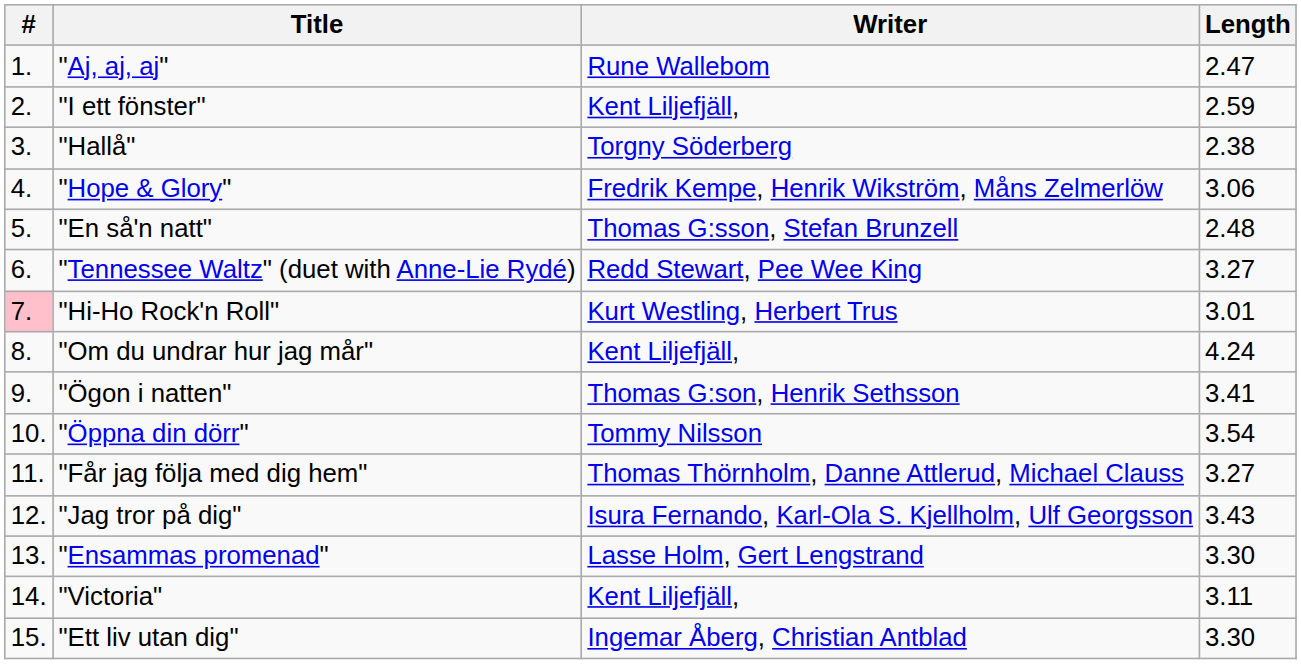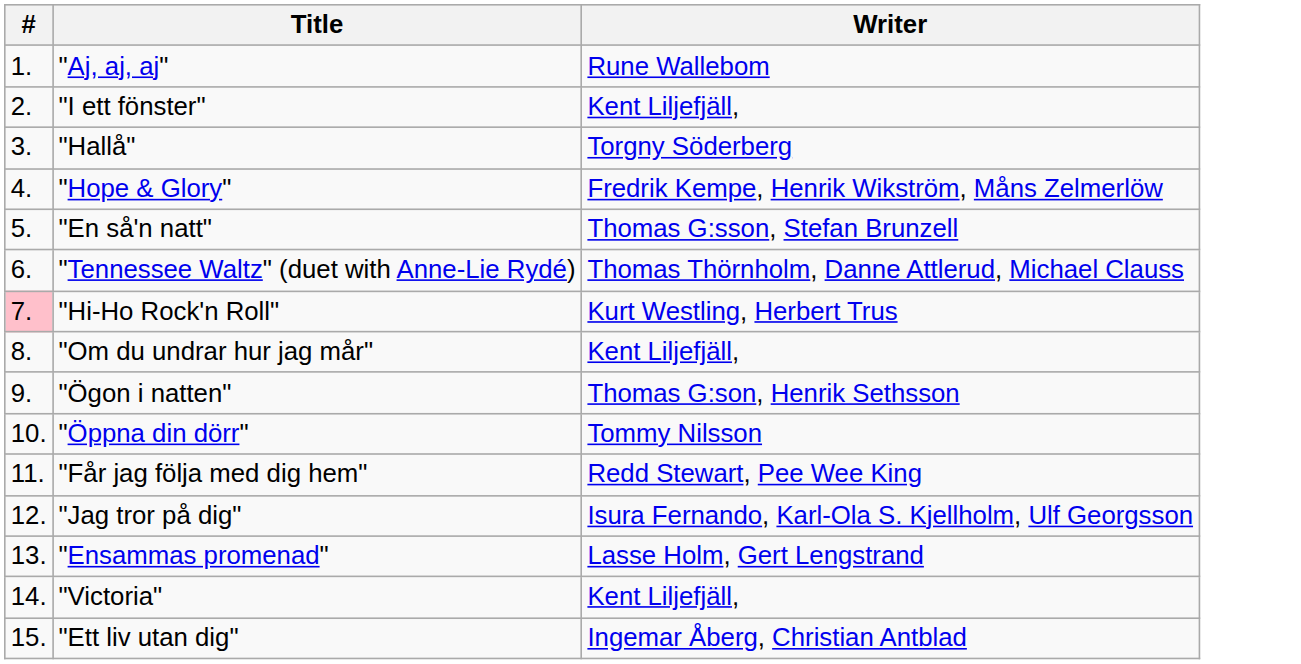- column: Length | 2.47 | 2.59 | 2.38 | 3.06 | 2.48 | 3.27 | 3.01 | 4.24 | 3.41 | 3.54 | 3.27 | 3.43 | 3.30 | 3.11 | 3.30
"Tennessee Waltz" (duet with Anne-Lie Rydé) | Writer: Redd Stewart, Pee Wee King -> Thomas Thörnholm, Danne Attlerud, Michael Clauss
"Får jag följa med dig hem" | Writer: Thomas Thörnholm, Danne Attlerud, Michael Clauss -> Redd Stewart, Pee Wee King
